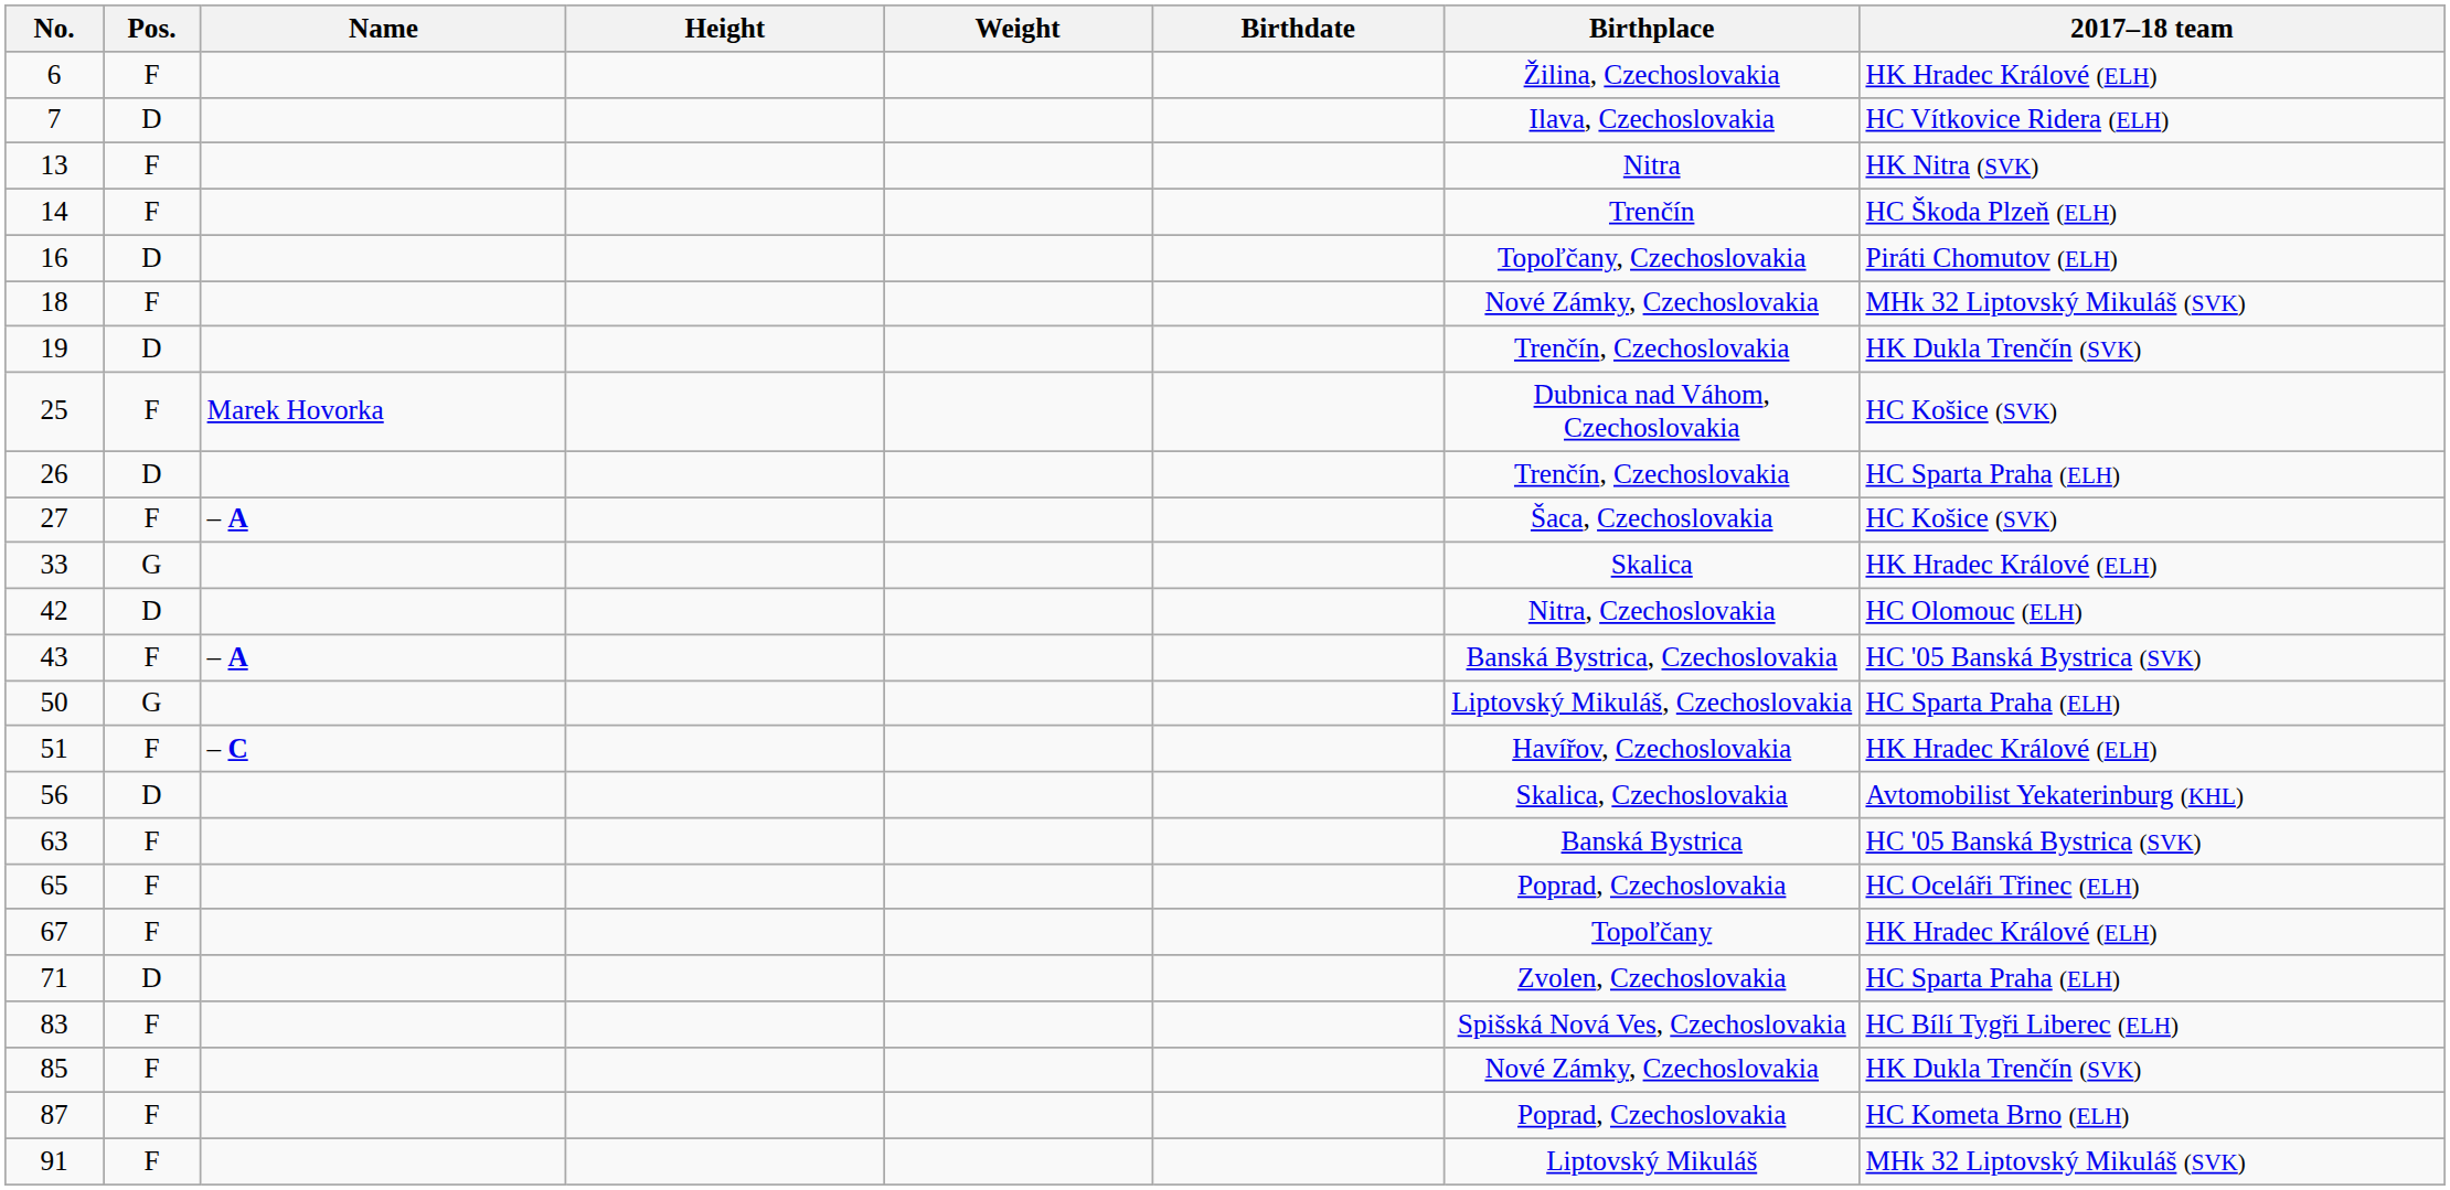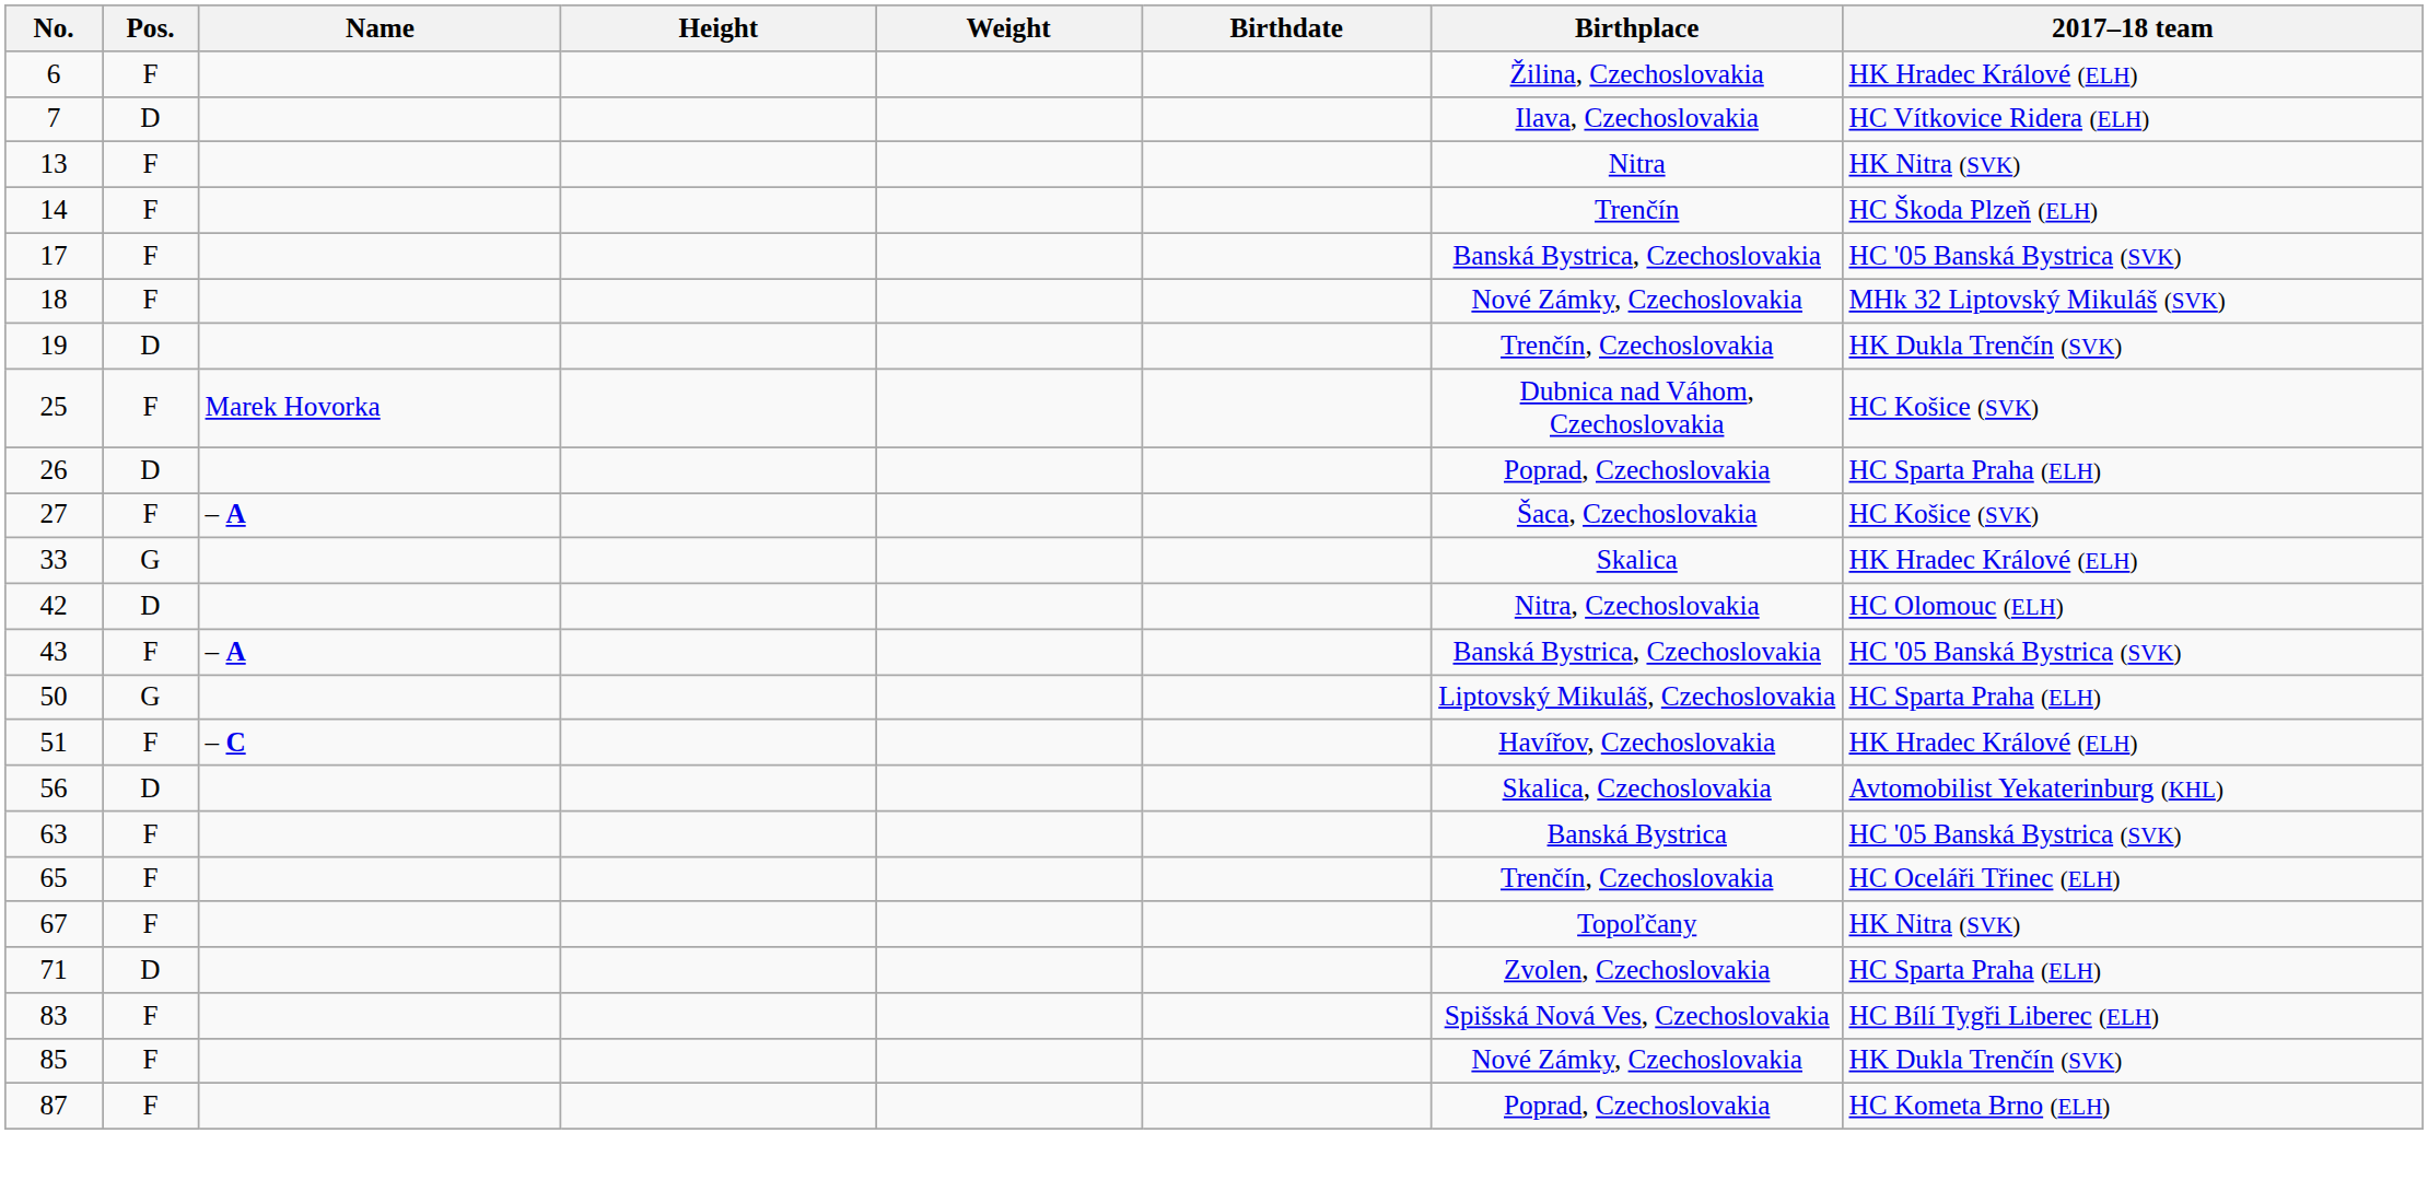- row: 16 | D | Topoľčany, Czechoslovakia | Piráti Chomutov (ELH)
+ row: 17 | F | Banská Bystrica, Czechoslovakia | HC '05 Banská Bystrica (SVK)
26 | Birthplace: Trenčín, Czechoslovakia -> Poprad, Czechoslovakia
65 | Birthplace: Poprad, Czechoslovakia -> Trenčín, Czechoslovakia
67 | 2017–18 team: HK Hradec Králové (ELH) -> HK Nitra (SVK)
- row: 91 | F | Liptovský Mikuláš | MHk 32 Liptovský Mikuláš (SVK)
